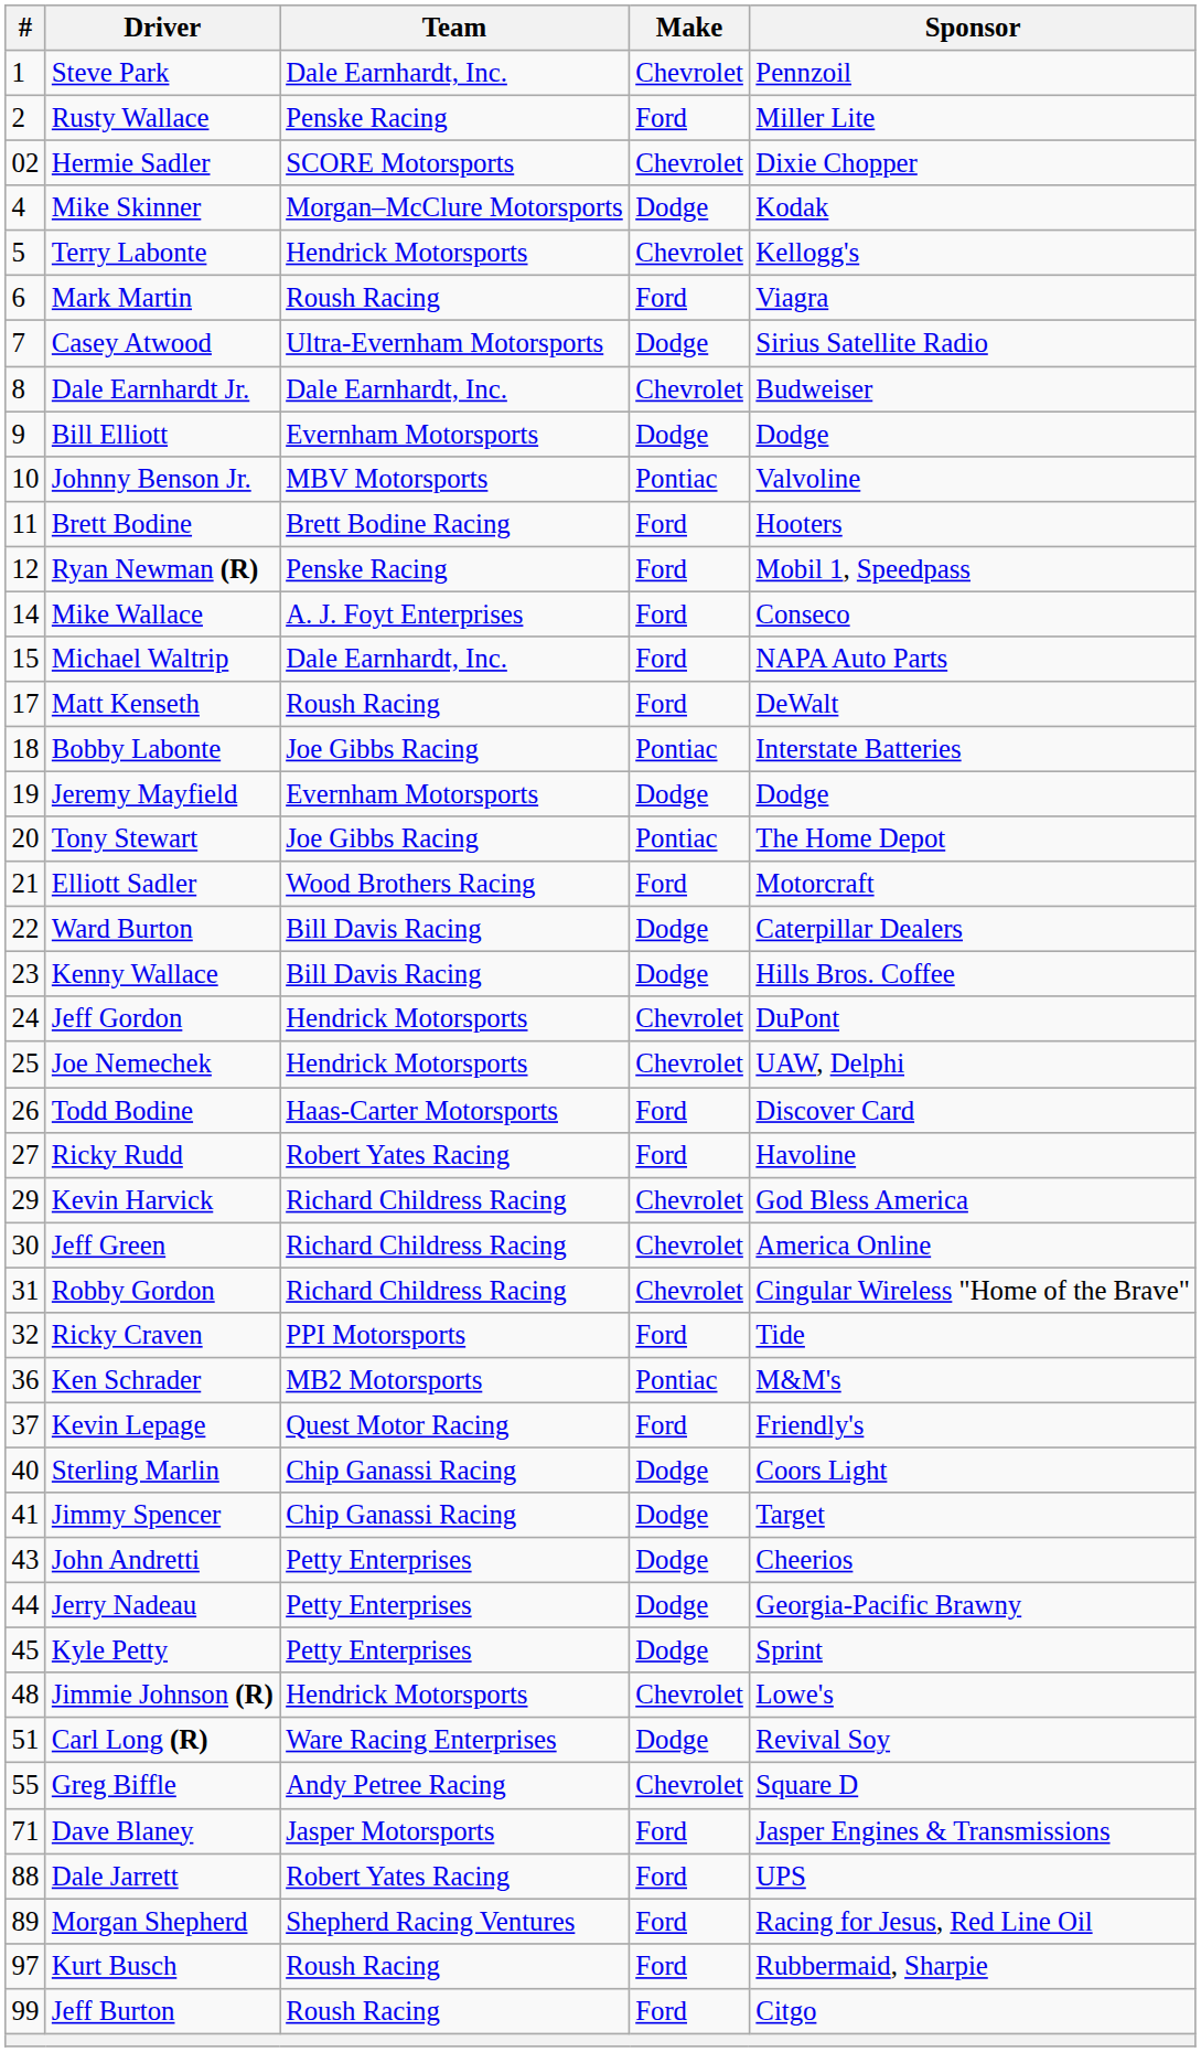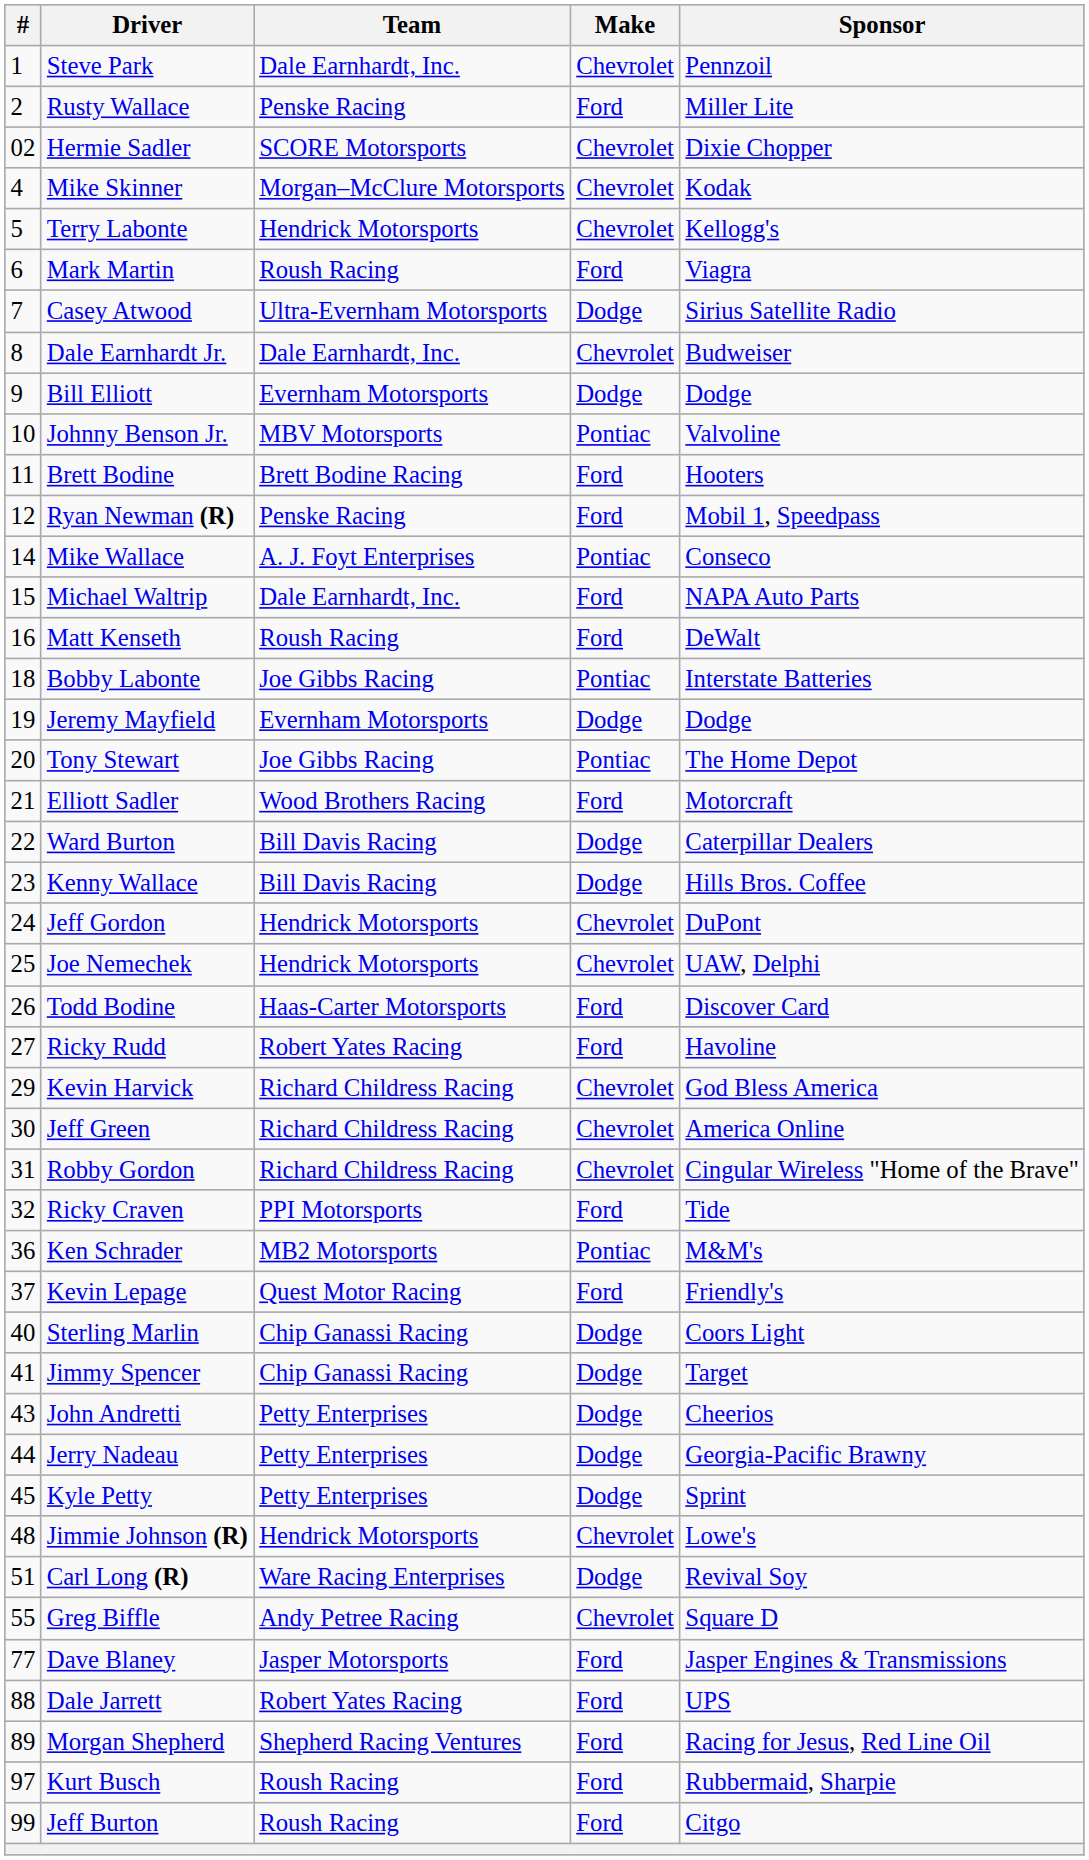Mike Skinner | Make: Dodge -> Chevrolet
Mike Wallace | Make: Ford -> Pontiac
Matt Kenseth | #: 17 -> 16
Dave Blaney | #: 71 -> 77
